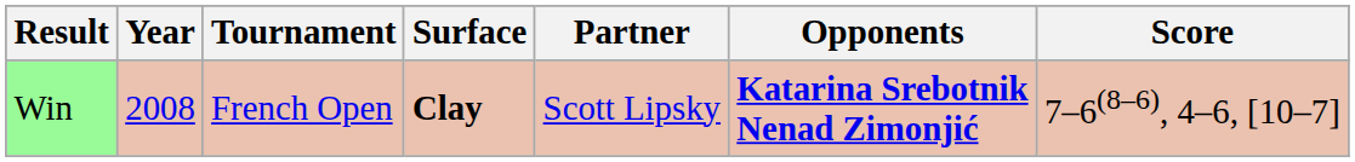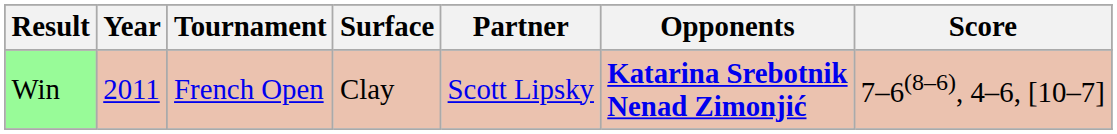Win | Year: 2008 -> 2011
Win | Surface: bold -> normal
